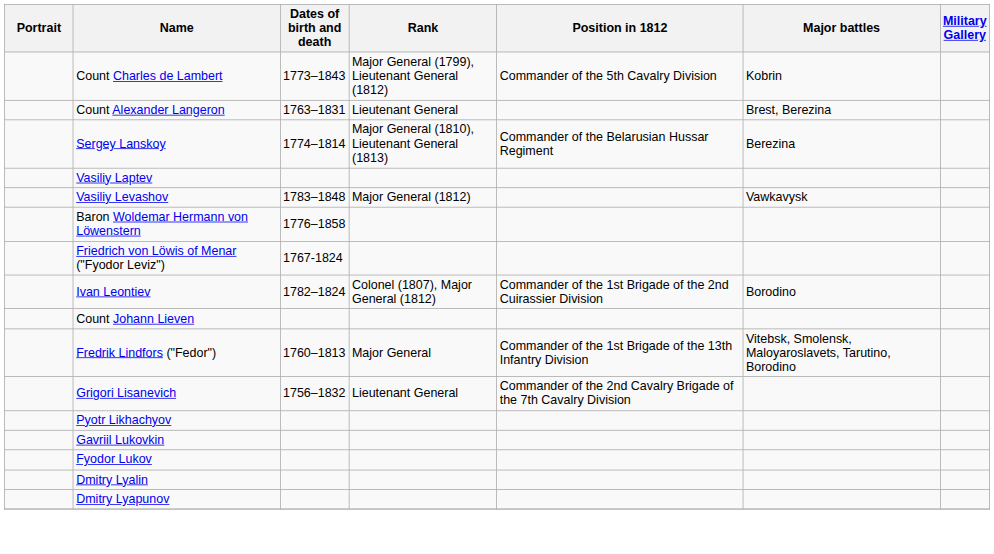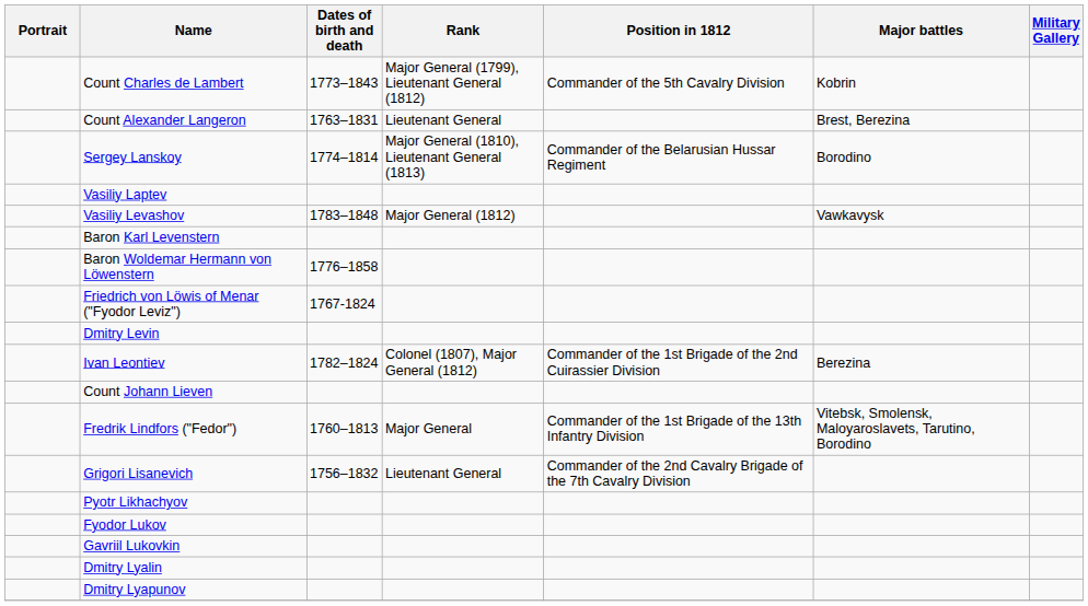Sergey Lanskoy | Major battles: Berezina -> Borodino
+ row: Baron Karl Levenstern
+ row: Dmitry Levin
Ivan Leontiev | Major battles: Borodino -> Berezina
rows swapped: Fyodor Lukov <-> Gavriil Lukovkin
